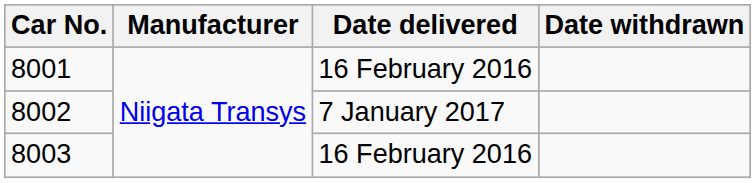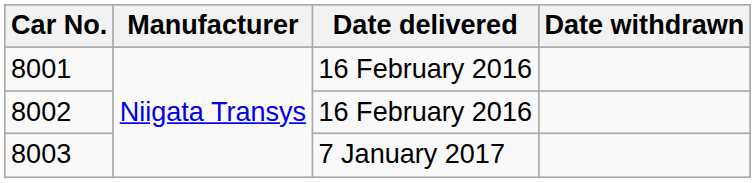8002 | Date delivered: 7 January 2017 -> 16 February 2016
8003 | Date delivered: 16 February 2016 -> 7 January 2017
